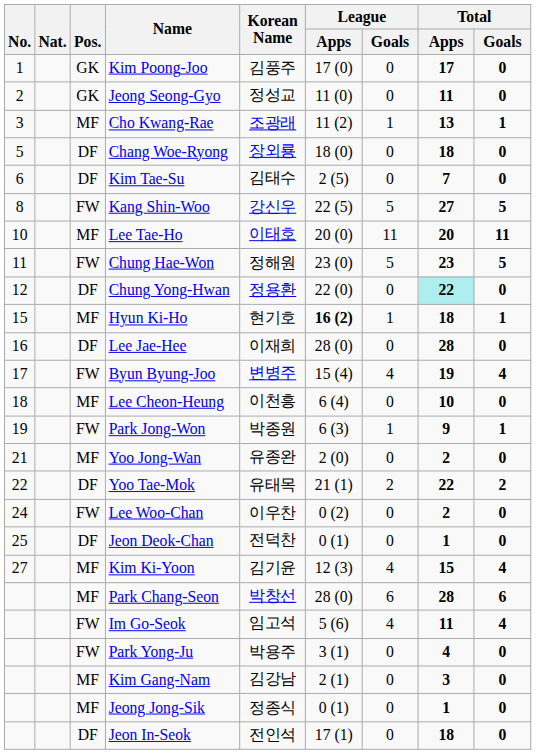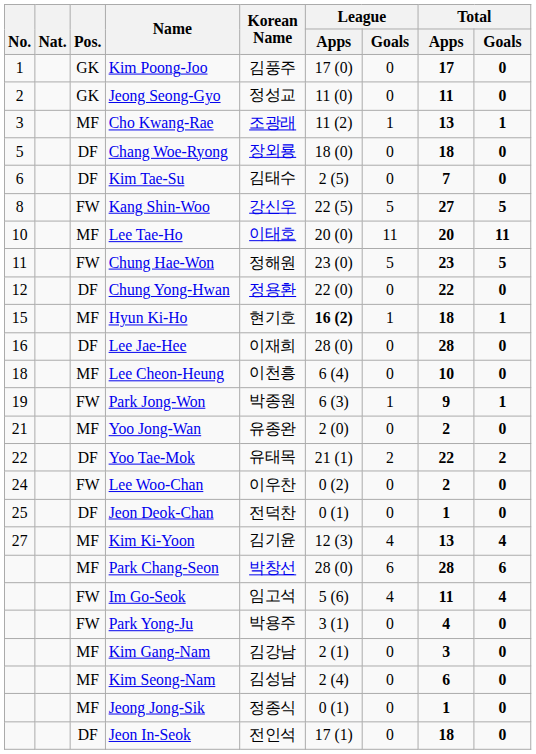Chung Yong-Hwan | Total / Apps: paleturquoise background -> no background
- row: 17 | FW | Byun Byung-Joo | 변병주 | 15 (4) | 4 | 19 | 4
Kim Ki-Yoon | Total / Apps: 15 -> 13
+ row: MF | Kim Seong-Nam | 김성남 | 2 (4) | 0 | 6 | 0
